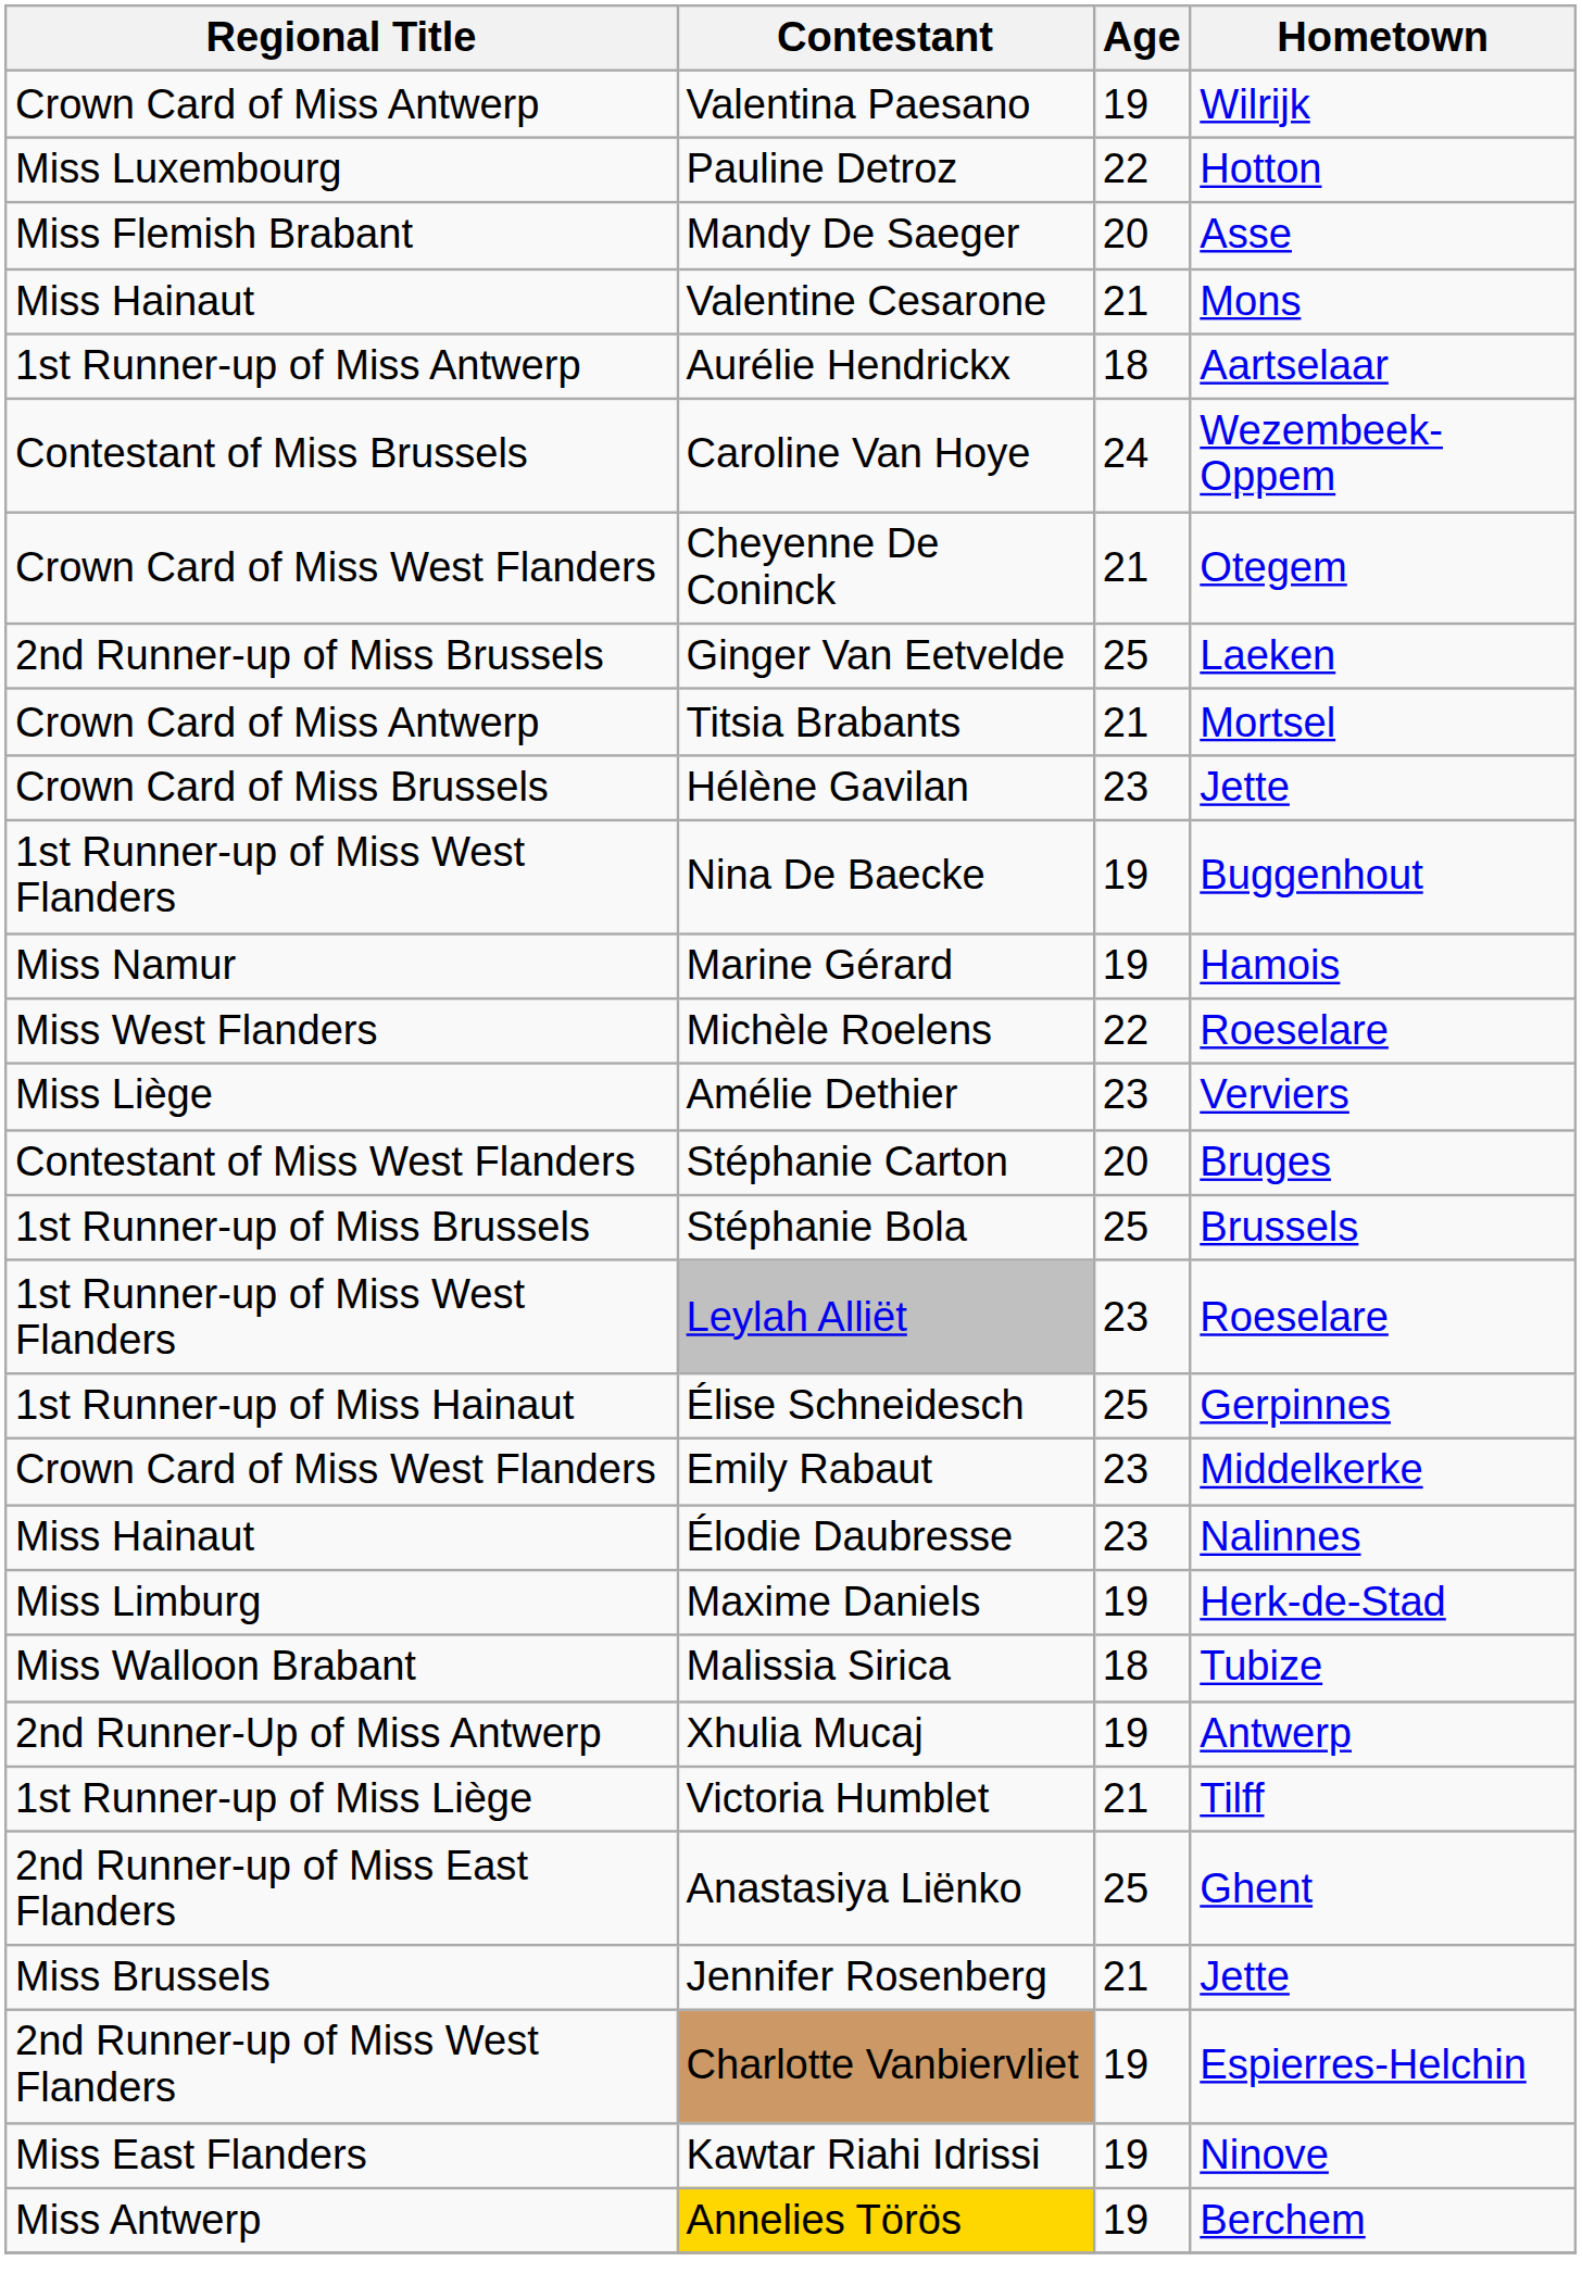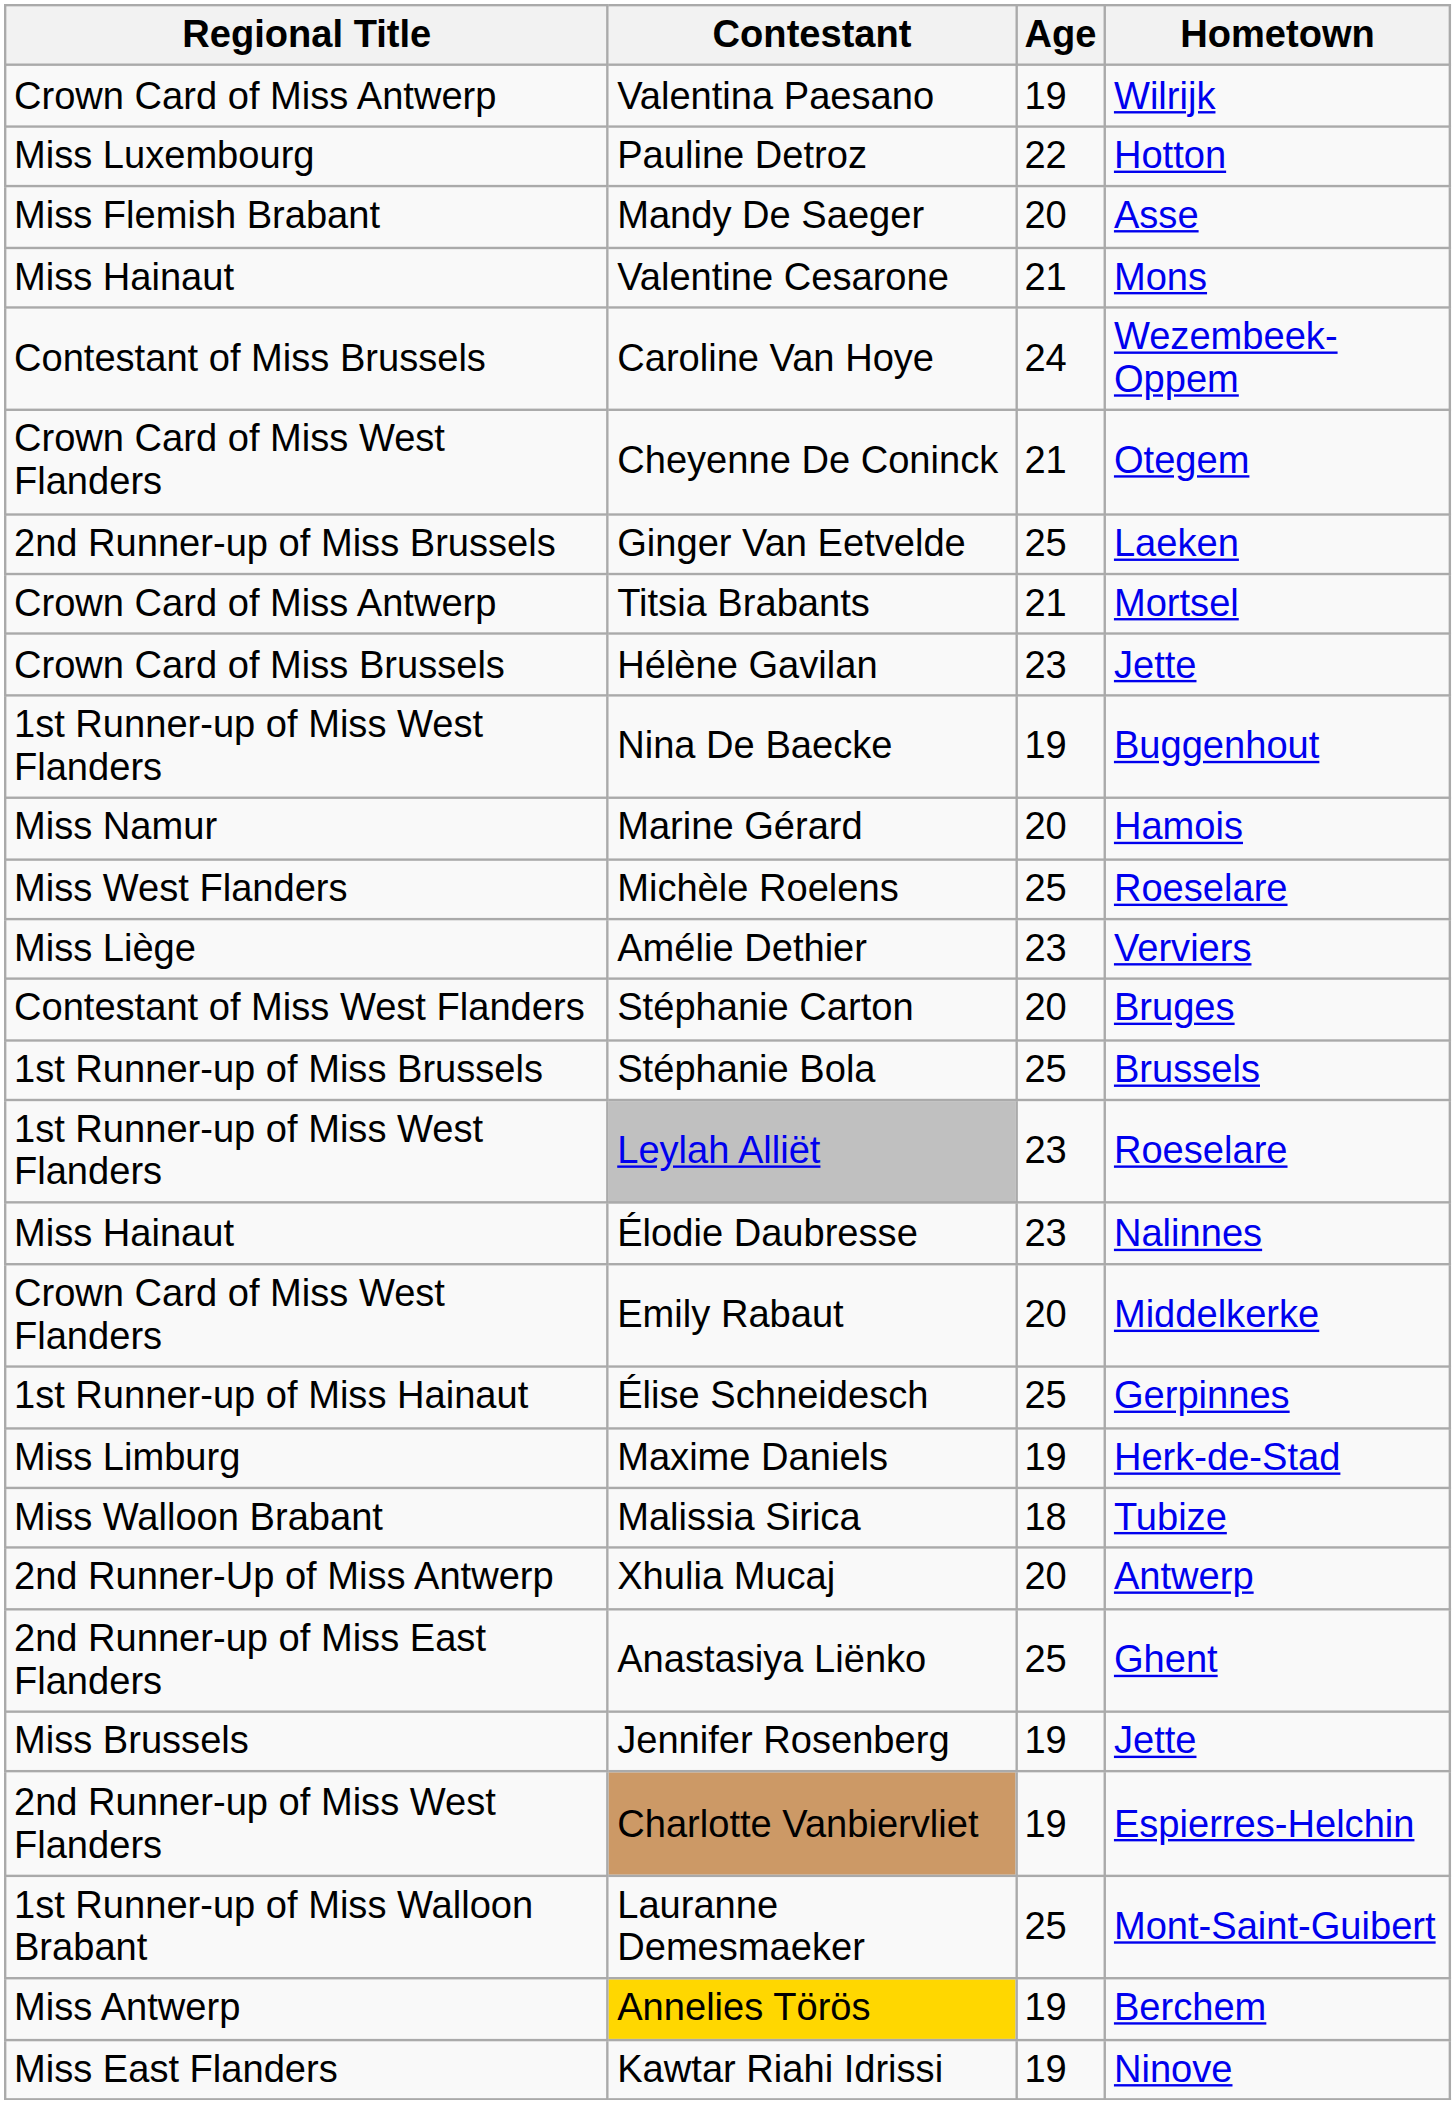- row: 1st Runner-up of Miss Antwerp | Aurélie Hendrickx | 18 | Aartselaar
Marine Gérard | Age: 19 -> 20
Michèle Roelens | Age: 22 -> 25
rows swapped: Élise Schneidesch <-> Élodie Daubresse
Emily Rabaut | Age: 23 -> 20
Xhulia Mucaj | Age: 19 -> 20
- row: 1st Runner-up of Miss Liège | Victoria Humblet | 21 | Tilff
Jennifer Rosenberg | Age: 21 -> 19
+ row: 1st Runner-up of Miss Walloon Brabant | Lauranne Demesmaeker | 25 | Mont-Saint-Guibert
rows swapped: Annelies Törös <-> Kawtar Riahi Idrissi
